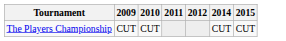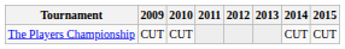+ column: 2013
